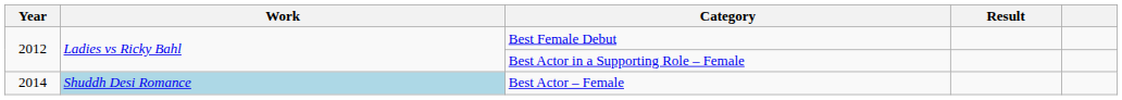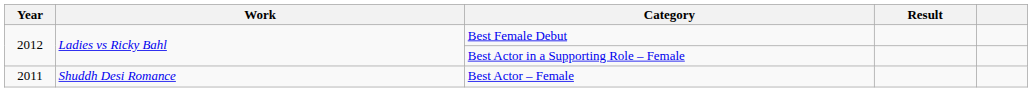Best Actor – Female | Year: 2014 -> 2011
Best Actor – Female | Work: lightblue background -> no background
